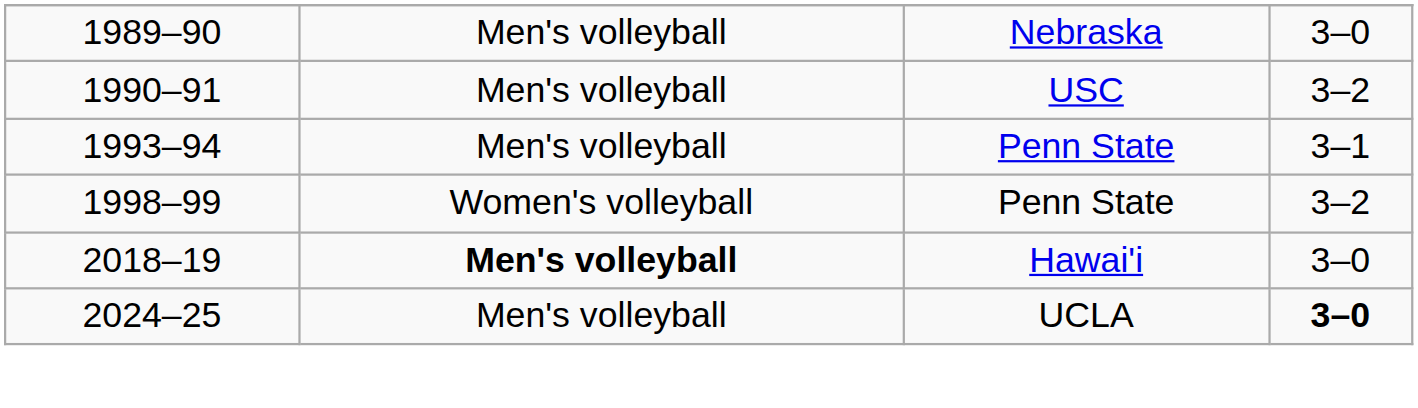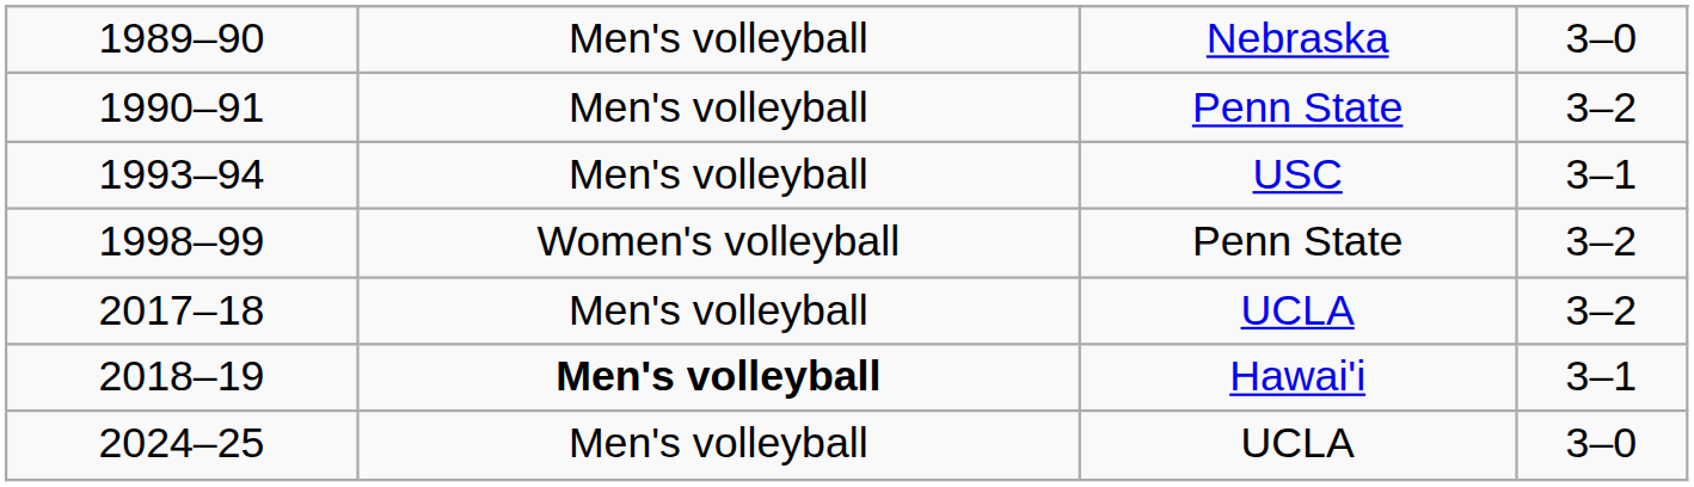1990–91 | column 3: USC -> Penn State
1993–94 | column 3: Penn State -> USC
+ row: 2017–18 | Men's volleyball | UCLA | 3–2
2018–19 | column 4: 3–0 -> 3–1
2024–25 | column 4: bold -> normal
